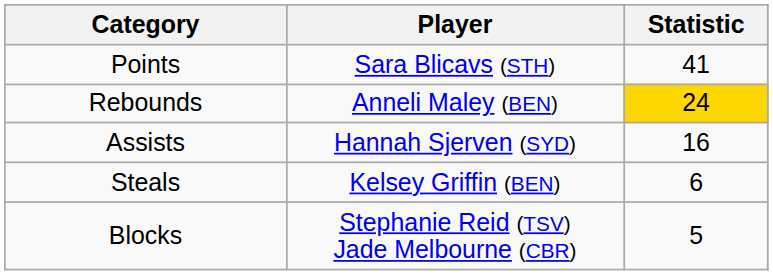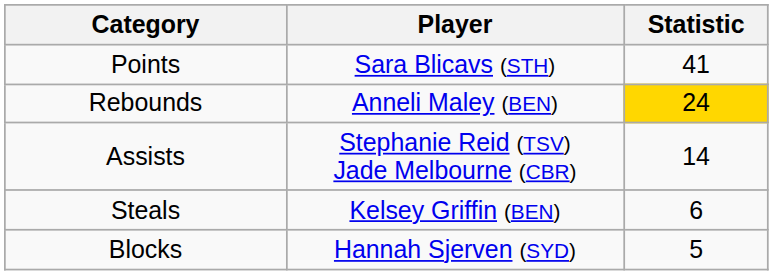Assists | Player: Hannah Sjerven (SYD) -> Stephanie Reid (TSV) Jade Melbourne (CBR)
Assists | Statistic: 16 -> 14
Blocks | Player: Stephanie Reid (TSV) Jade Melbourne (CBR) -> Hannah Sjerven (SYD)
